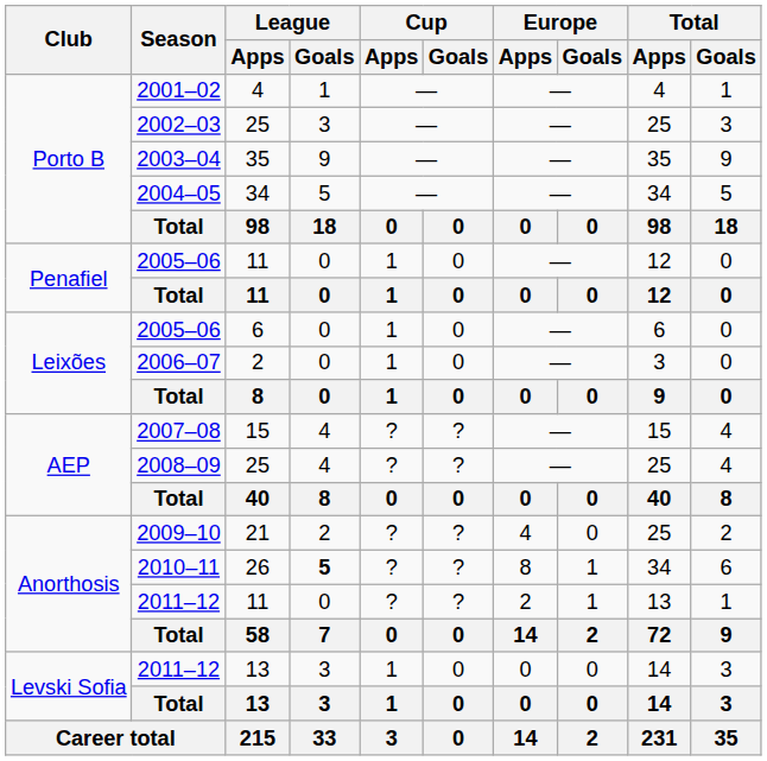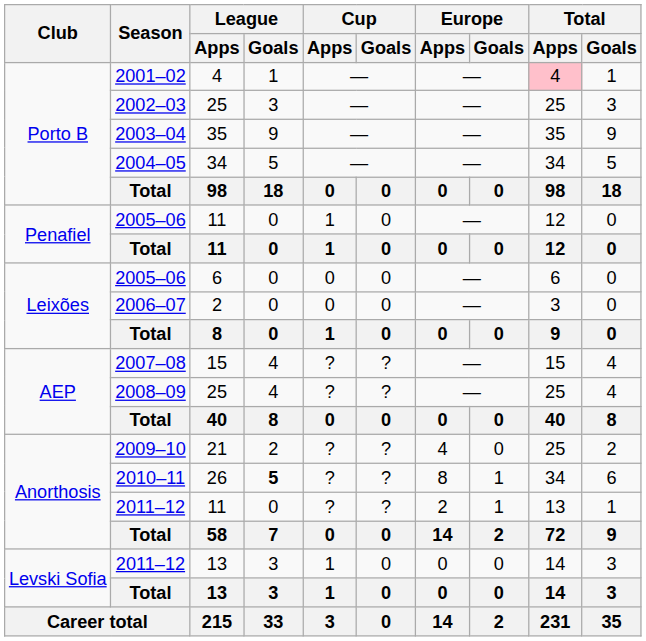2001–02 | Total / Apps: no background -> pink background
2005–06 / 6 | Cup / Apps: 1 -> 0
2006–07 | Cup / Apps: 1 -> 0
